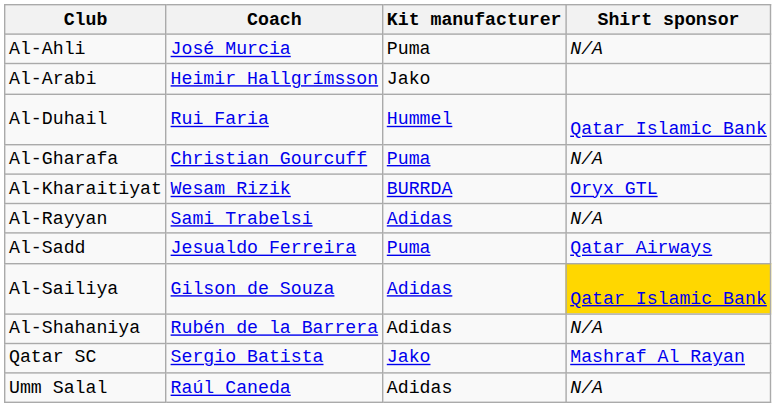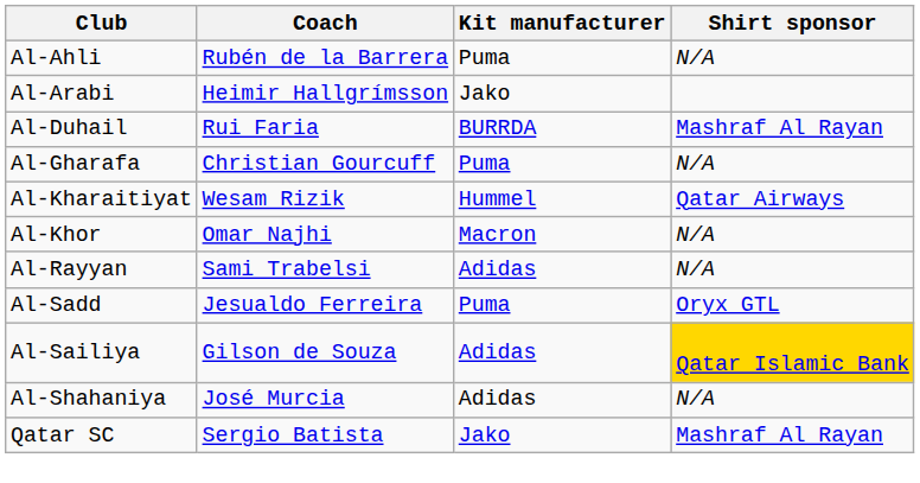Al-Ahli | Coach: José Murcia -> Rubén de la Barrera
Al-Duhail | Kit manufacturer: Hummel -> BURRDA
Al-Duhail | Shirt sponsor: Qatar Islamic Bank -> Mashraf Al Rayan
Al-Kharaitiyat | Kit manufacturer: BURRDA -> Hummel
Al-Kharaitiyat | Shirt sponsor: Oryx GTL -> Qatar Airways
+ row: Al-Khor | Omar Najhi | Macron | N/A
Al-Sadd | Shirt sponsor: Qatar Airways -> Oryx GTL
Al-Shahaniya | Coach: Rubén de la Barrera -> José Murcia
- row: Umm Salal | Raúl Caneda | Adidas | N/A
